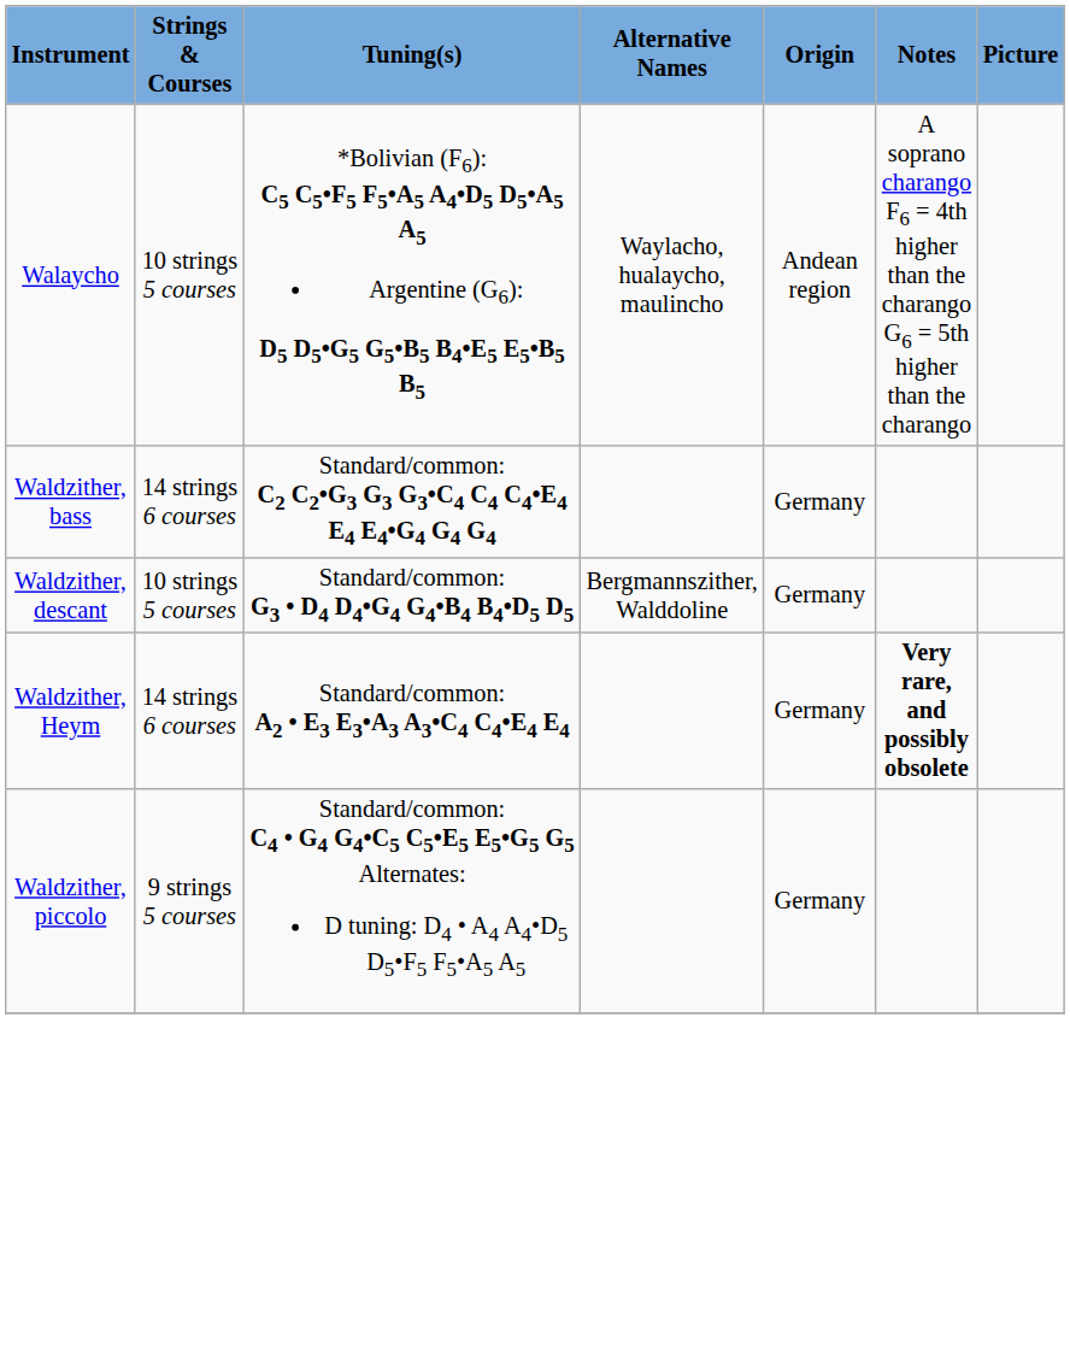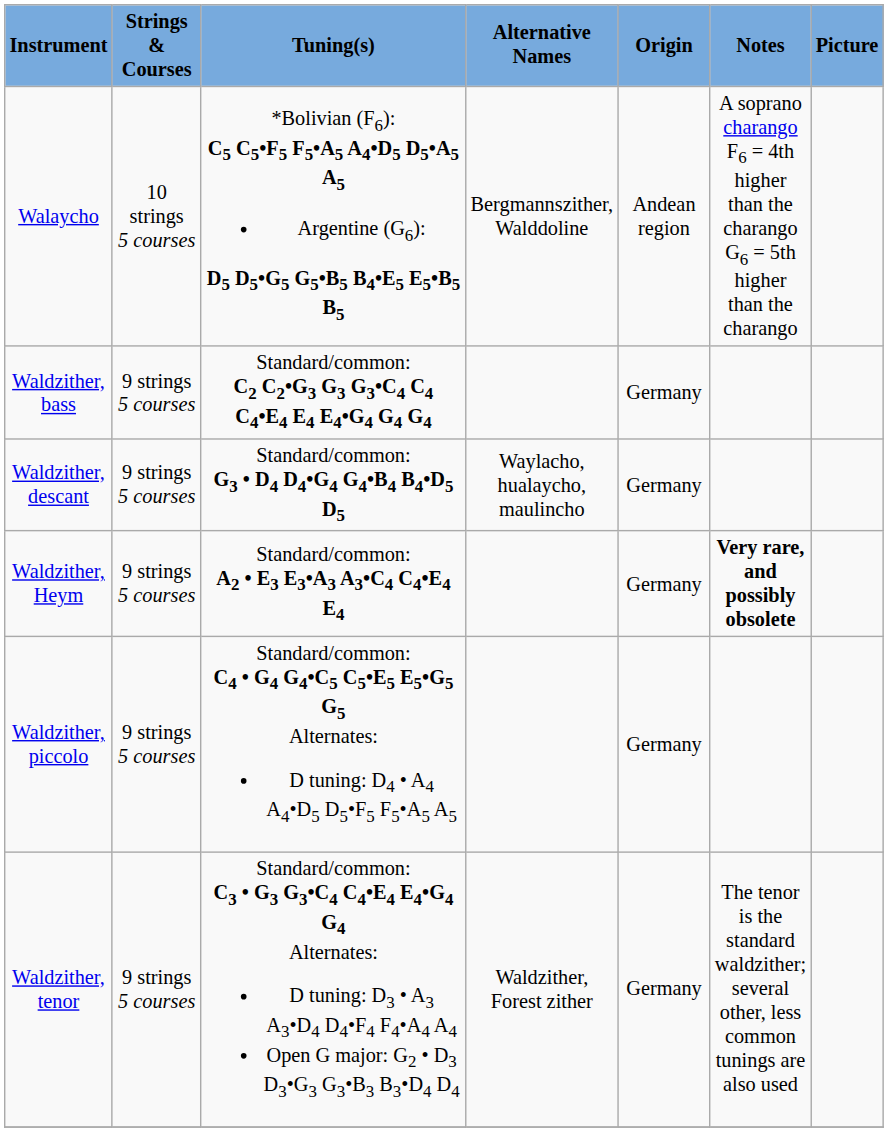Walaycho | Alternative Names: Waylacho, hualaycho, maulincho -> Bergmannszither, Walddoline
Waldzither, bass | Strings & Courses: 14 strings 6 courses -> 9 strings 5 courses
Waldzither, descant | Strings & Courses: 10 strings 5 courses -> 9 strings 5 courses
Waldzither, descant | Alternative Names: Bergmannszither, Walddoline -> Waylacho, hualaycho, maulincho
Waldzither, Heym | Strings & Courses: 14 strings 6 courses -> 9 strings 5 courses
+ row: Waldzither, tenor | 9 strings 5 courses | Standard/common: C3 • G3 G3•C4 C4•E4 E4•G4 G4 Alternates: D tuning: D3 • A3 A3•D4 D4•F4 F4•A4 A4 Open G major: G2 • D3 D3•G3 G3•B3 B3•D4 D4 | Waldzither, Forest zither | Germany | The tenor is the standard waldzither; several other, less common tunings are also used
